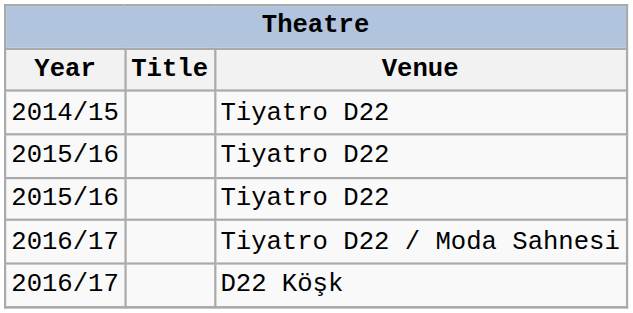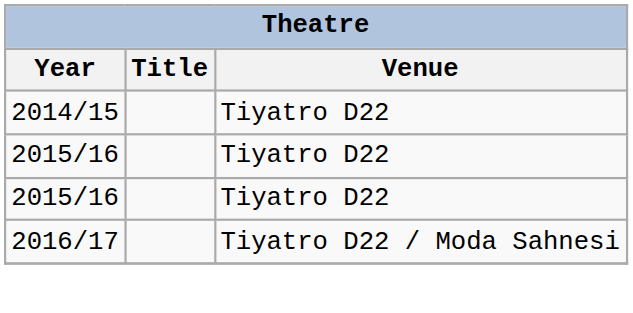- row: 2016/17 | D22 Köşk
